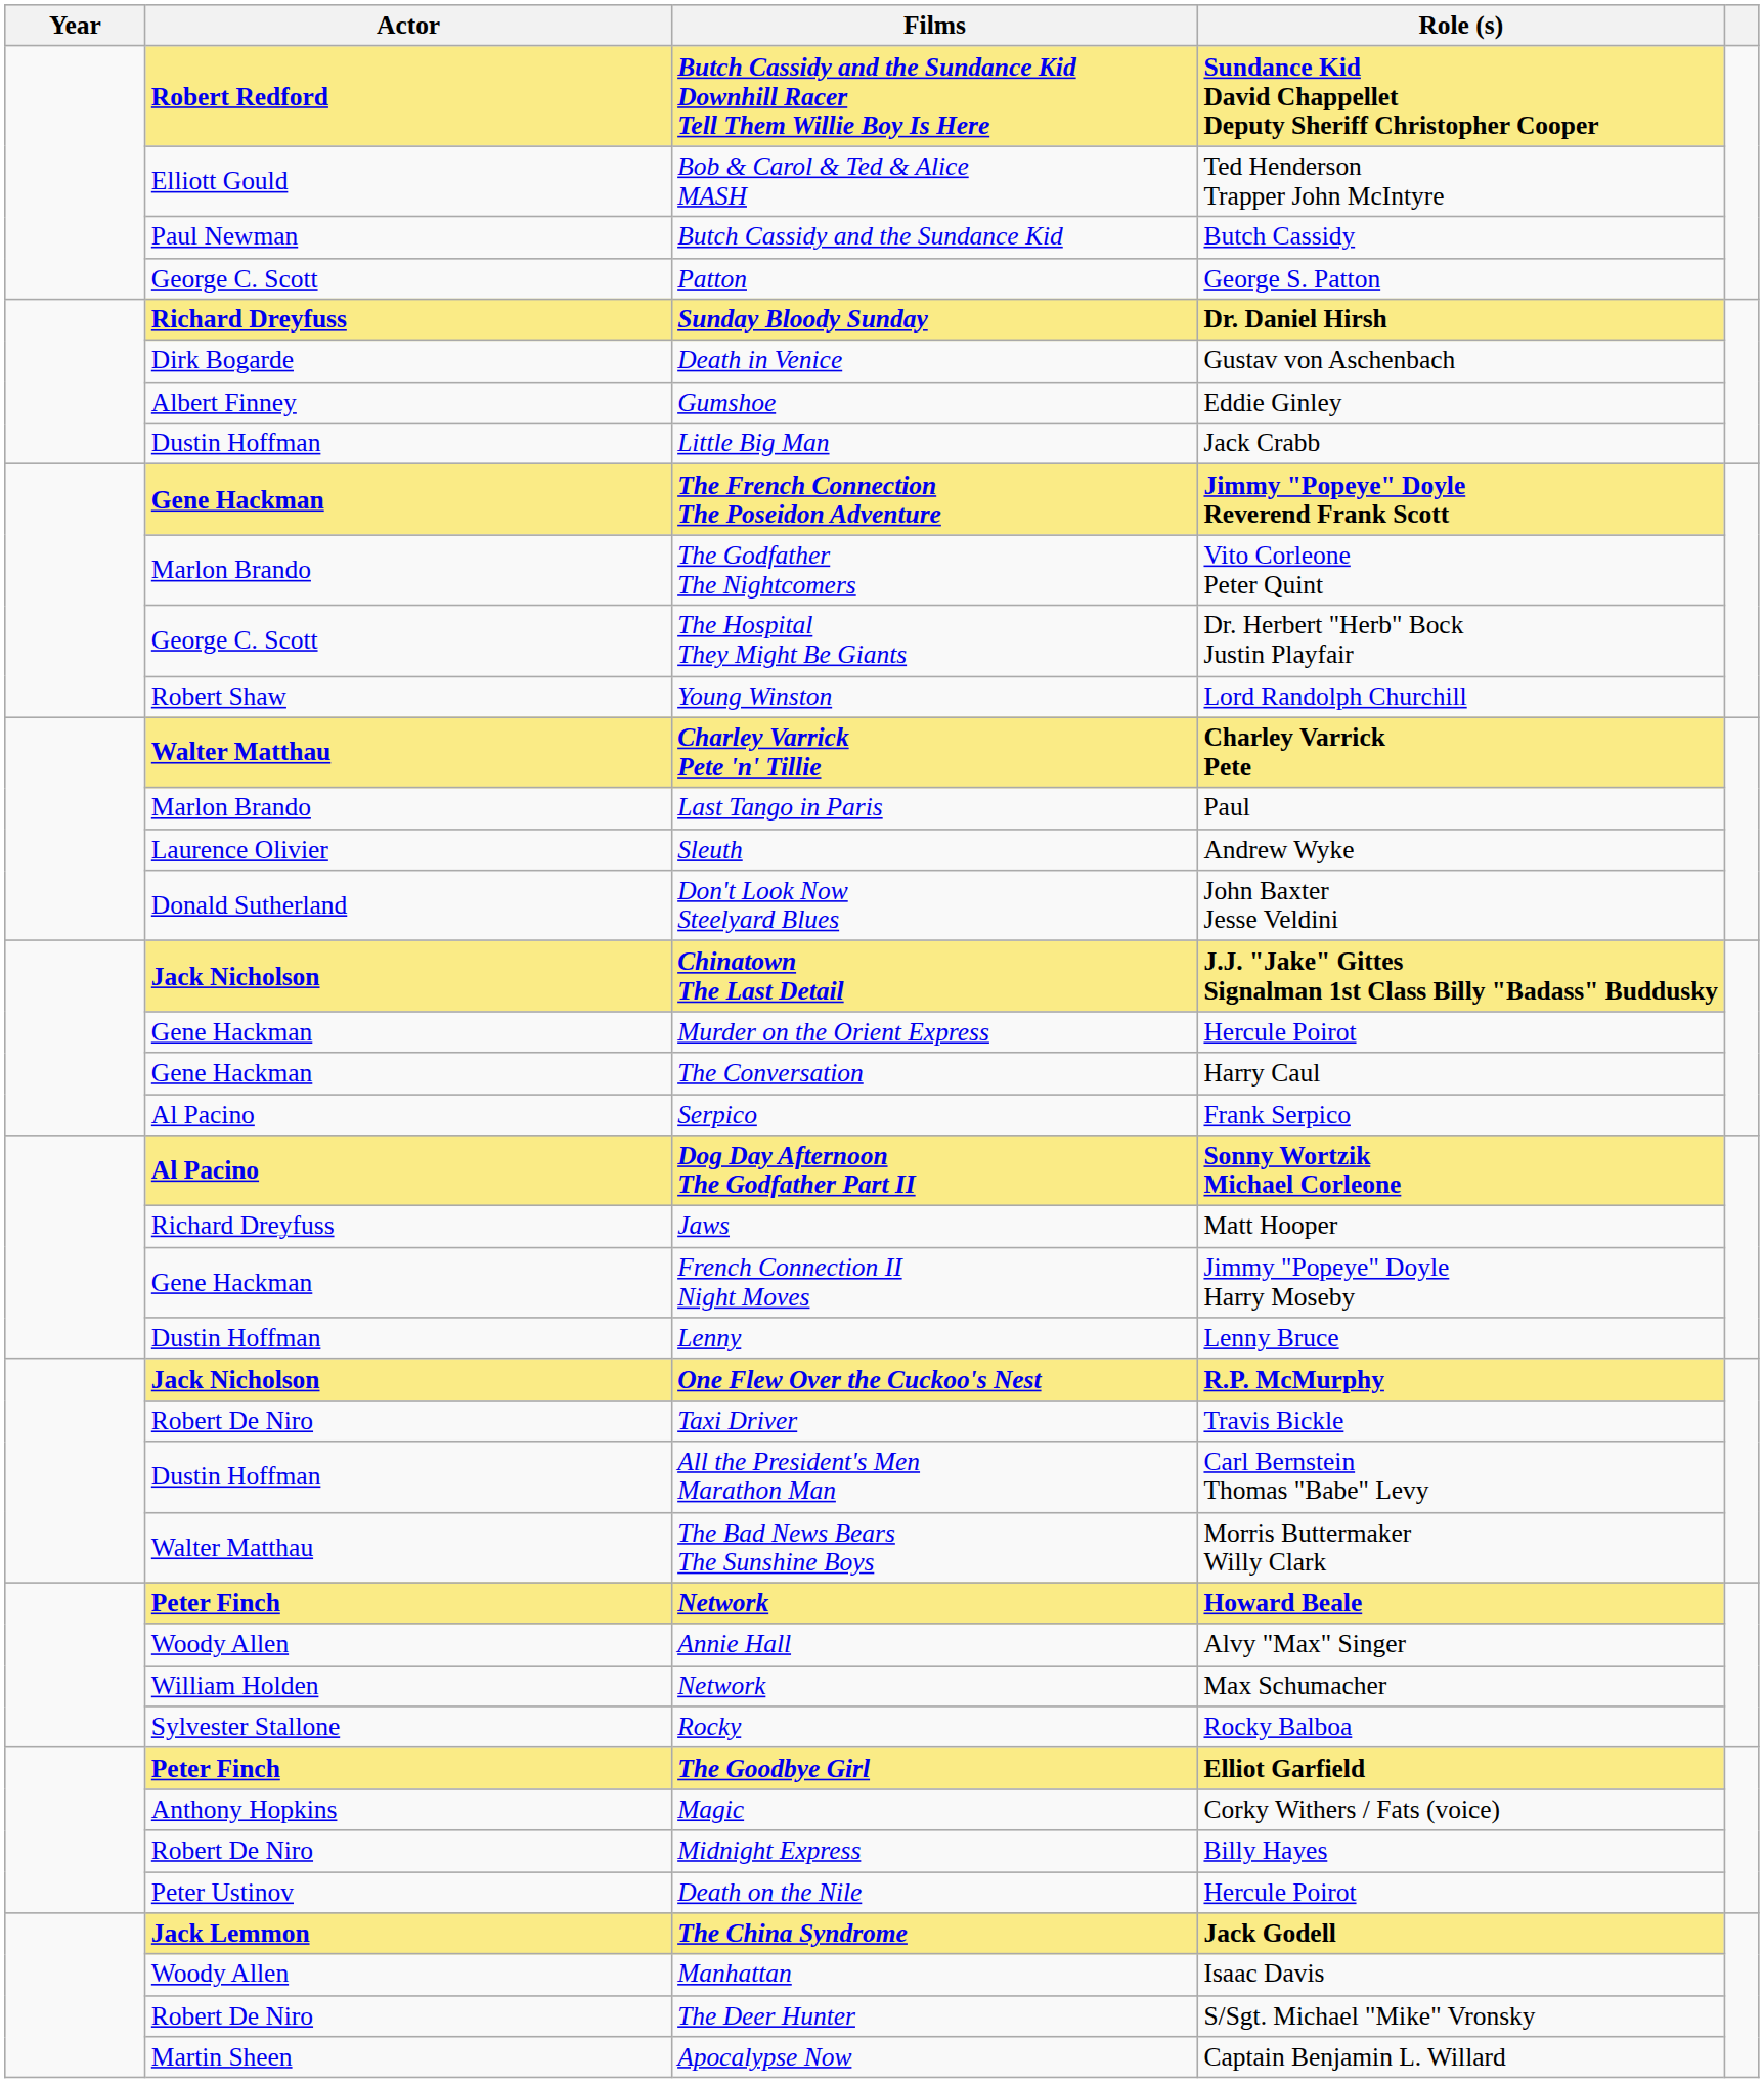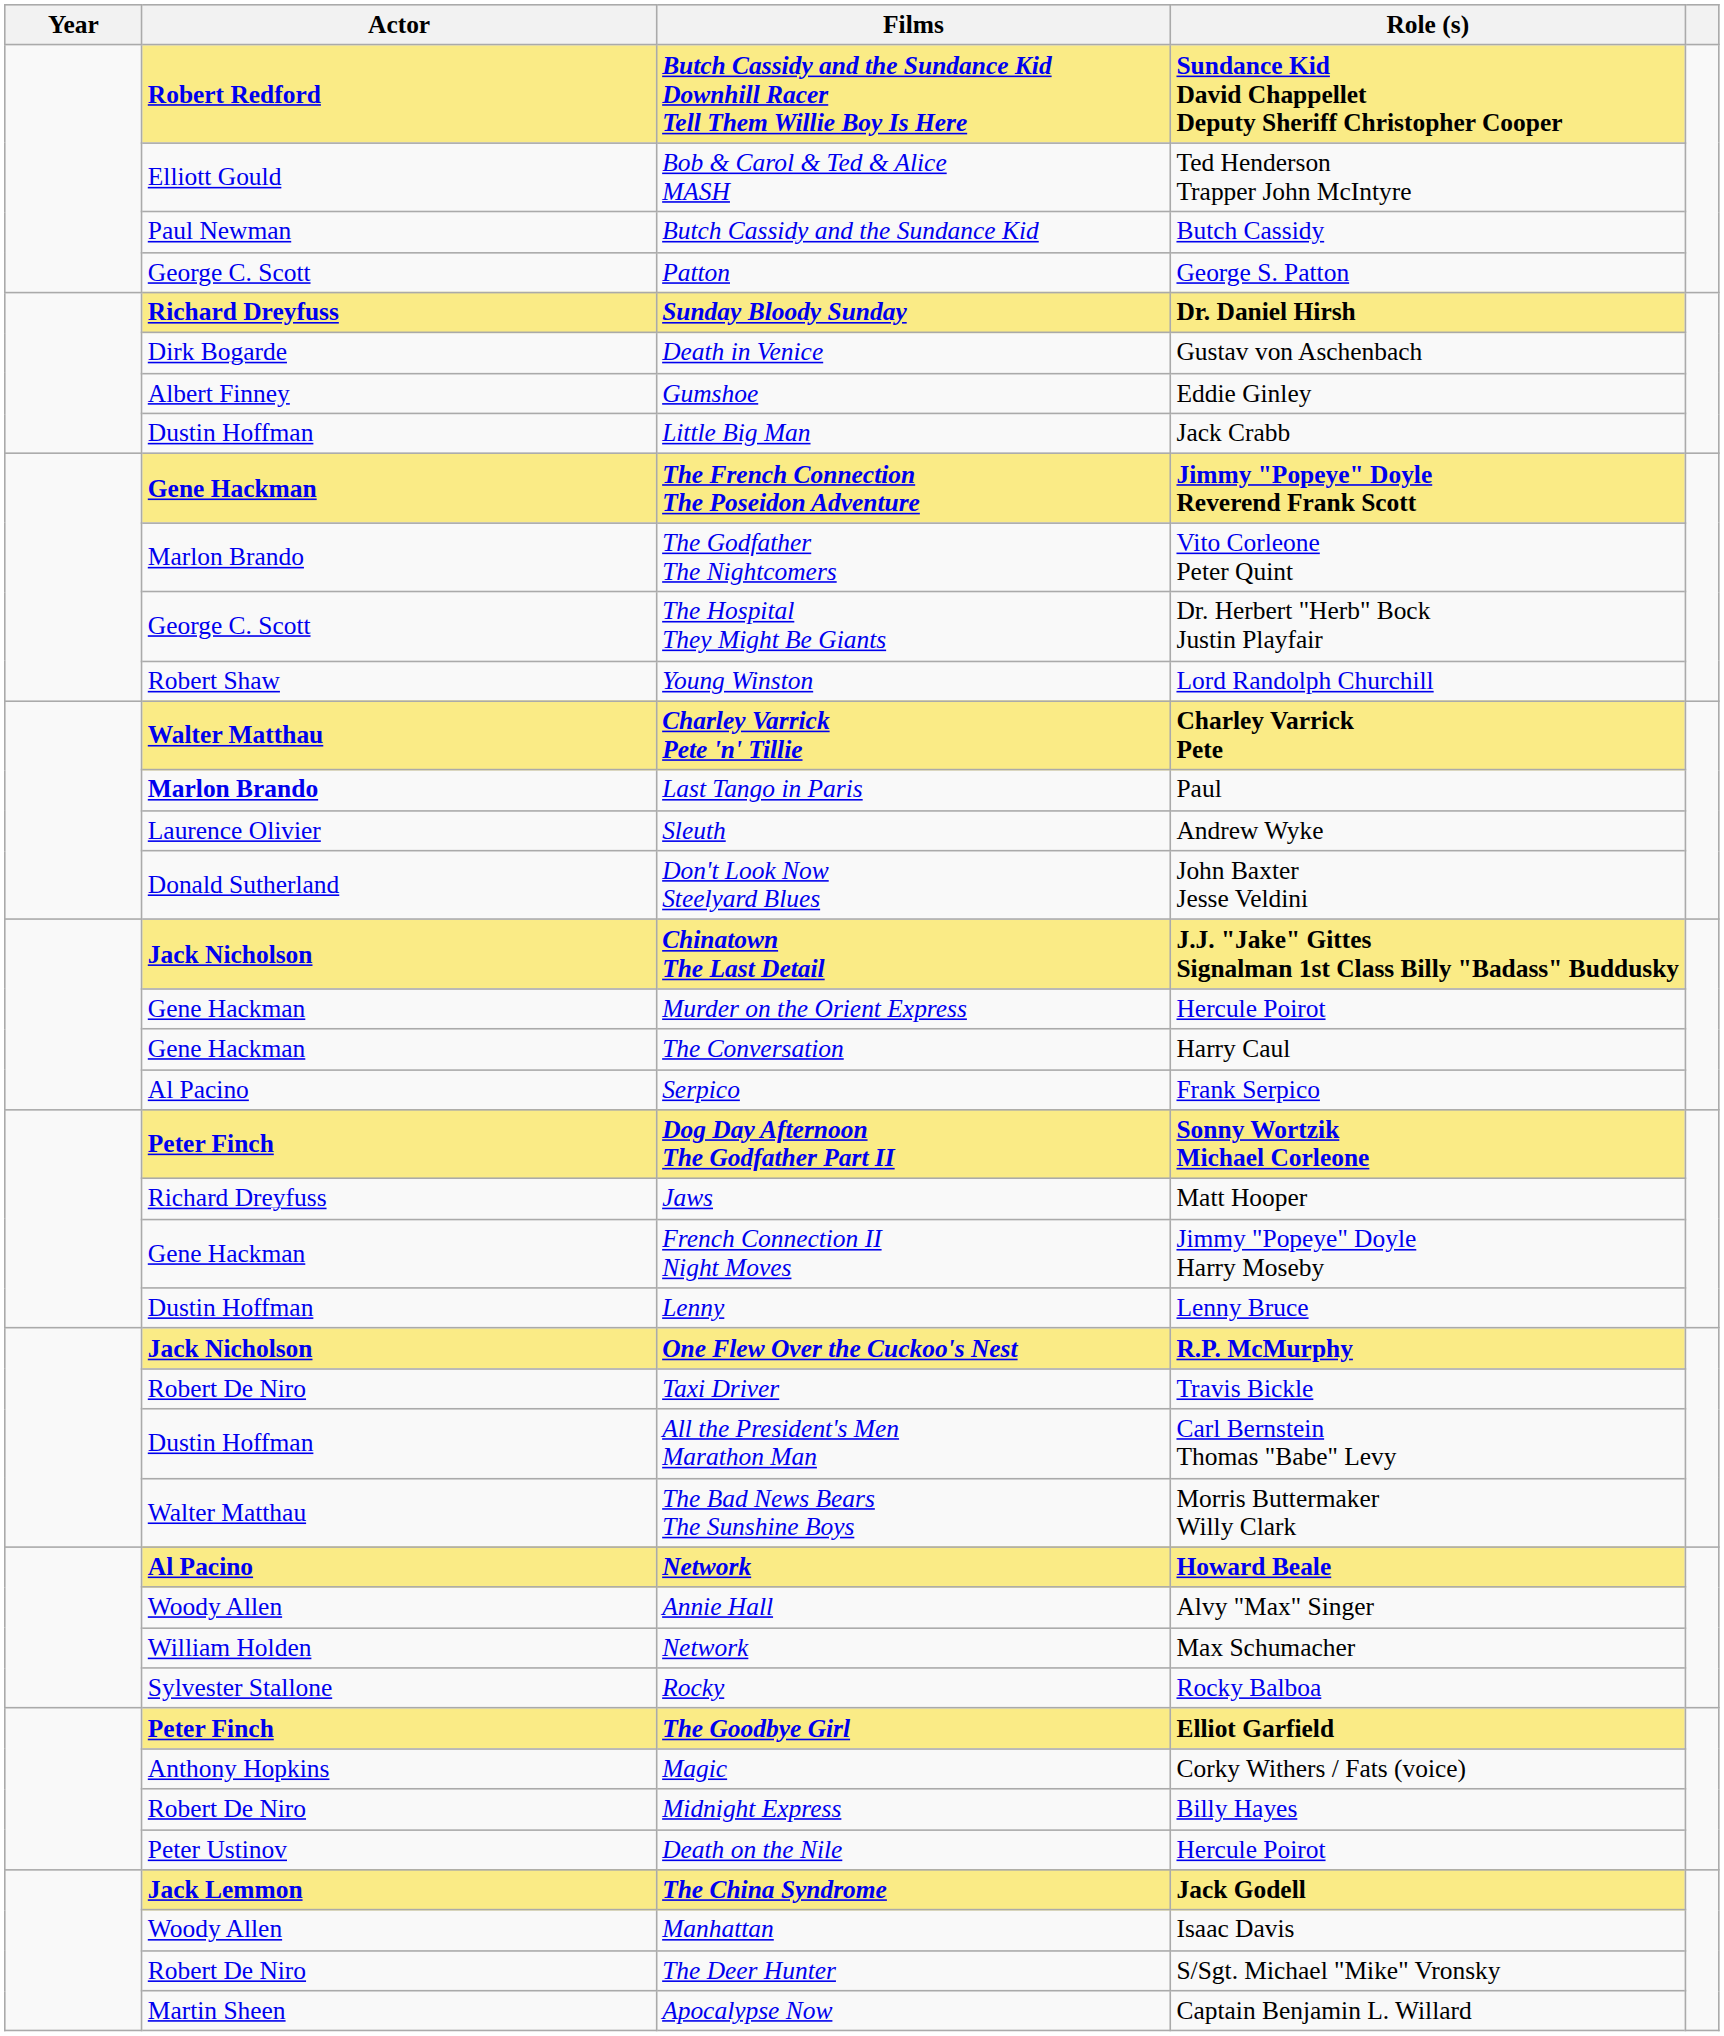Last Tango in Paris | Actor: normal -> bold
Dog Day Afternoon The Godfather Part II | Actor: Al Pacino -> Peter Finch
Network / Howard Beale | Actor: Peter Finch -> Al Pacino
